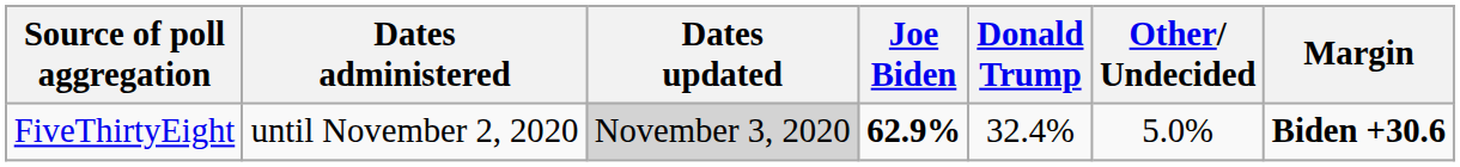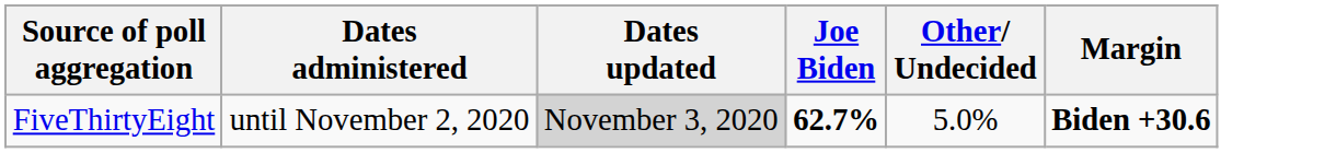- column: Donald Trump | 32.4%
FiveThirtyEight | Joe Biden: 62.9% -> 62.7%
